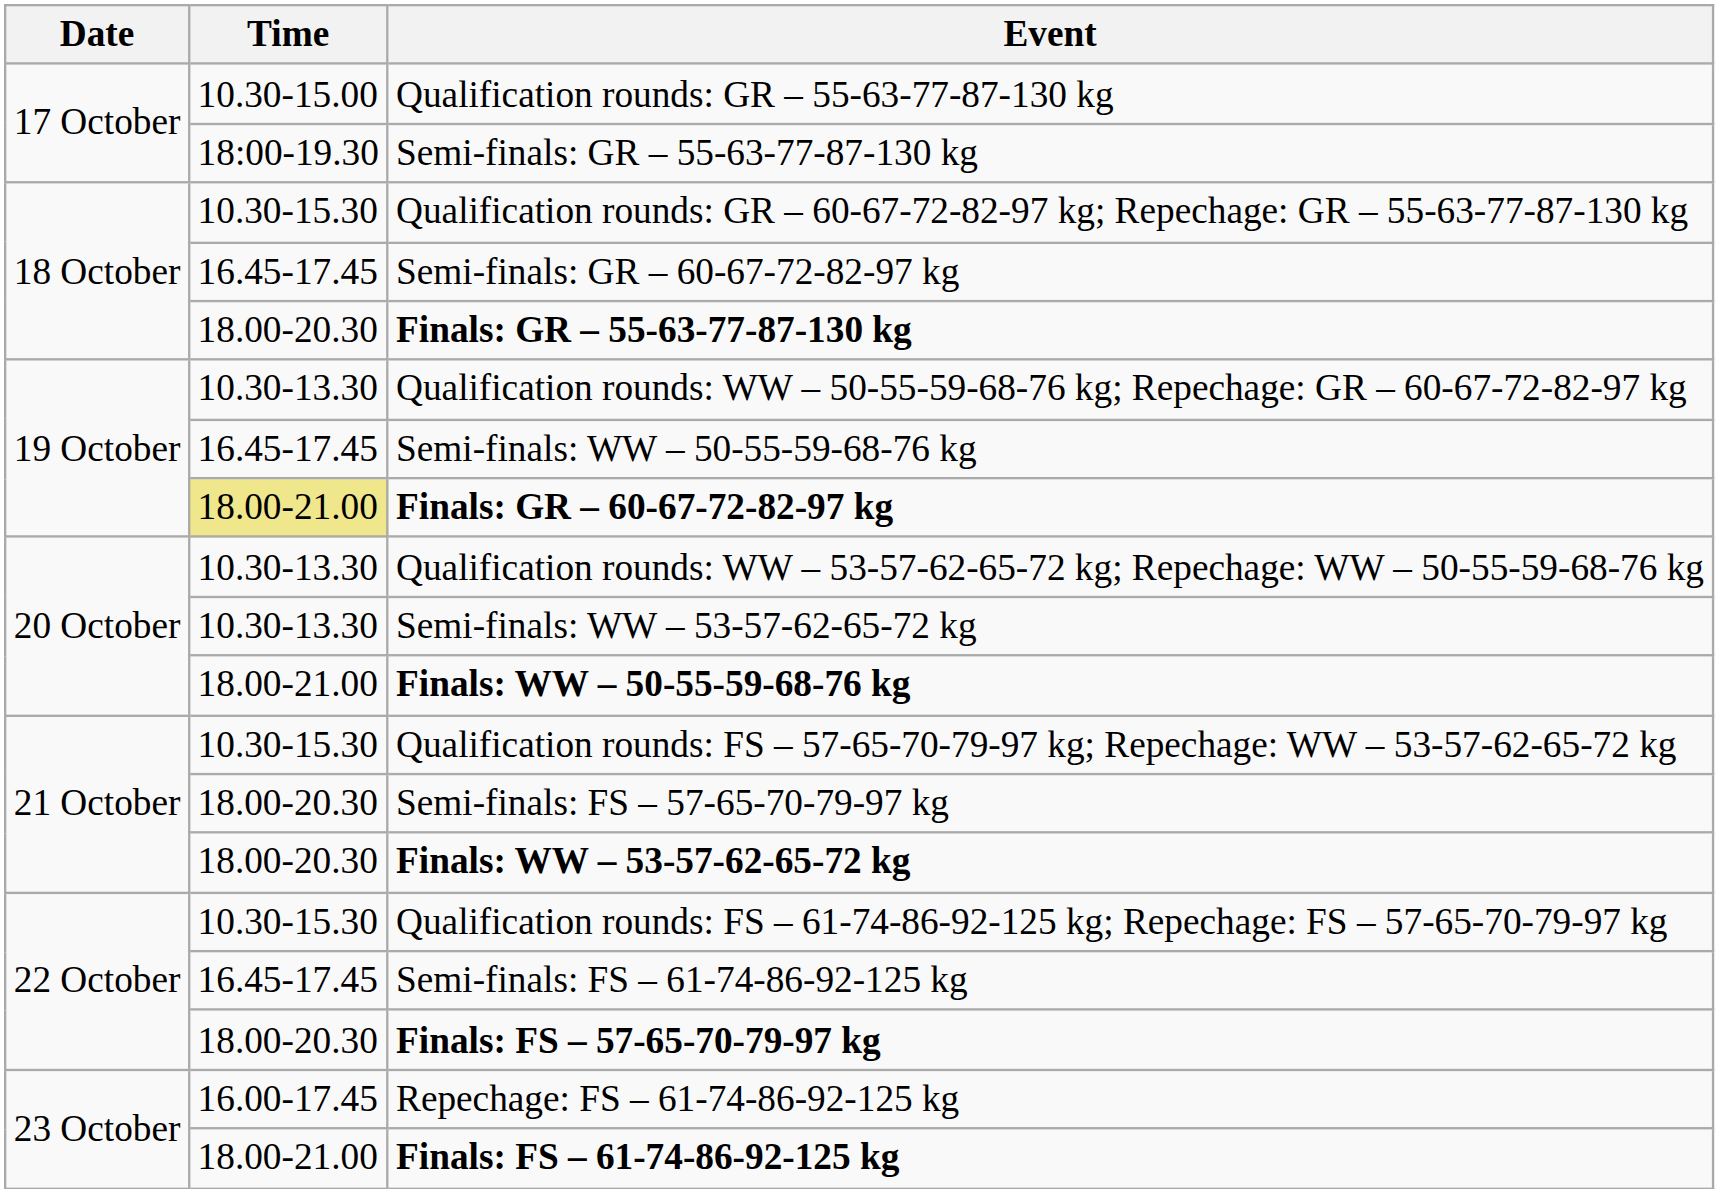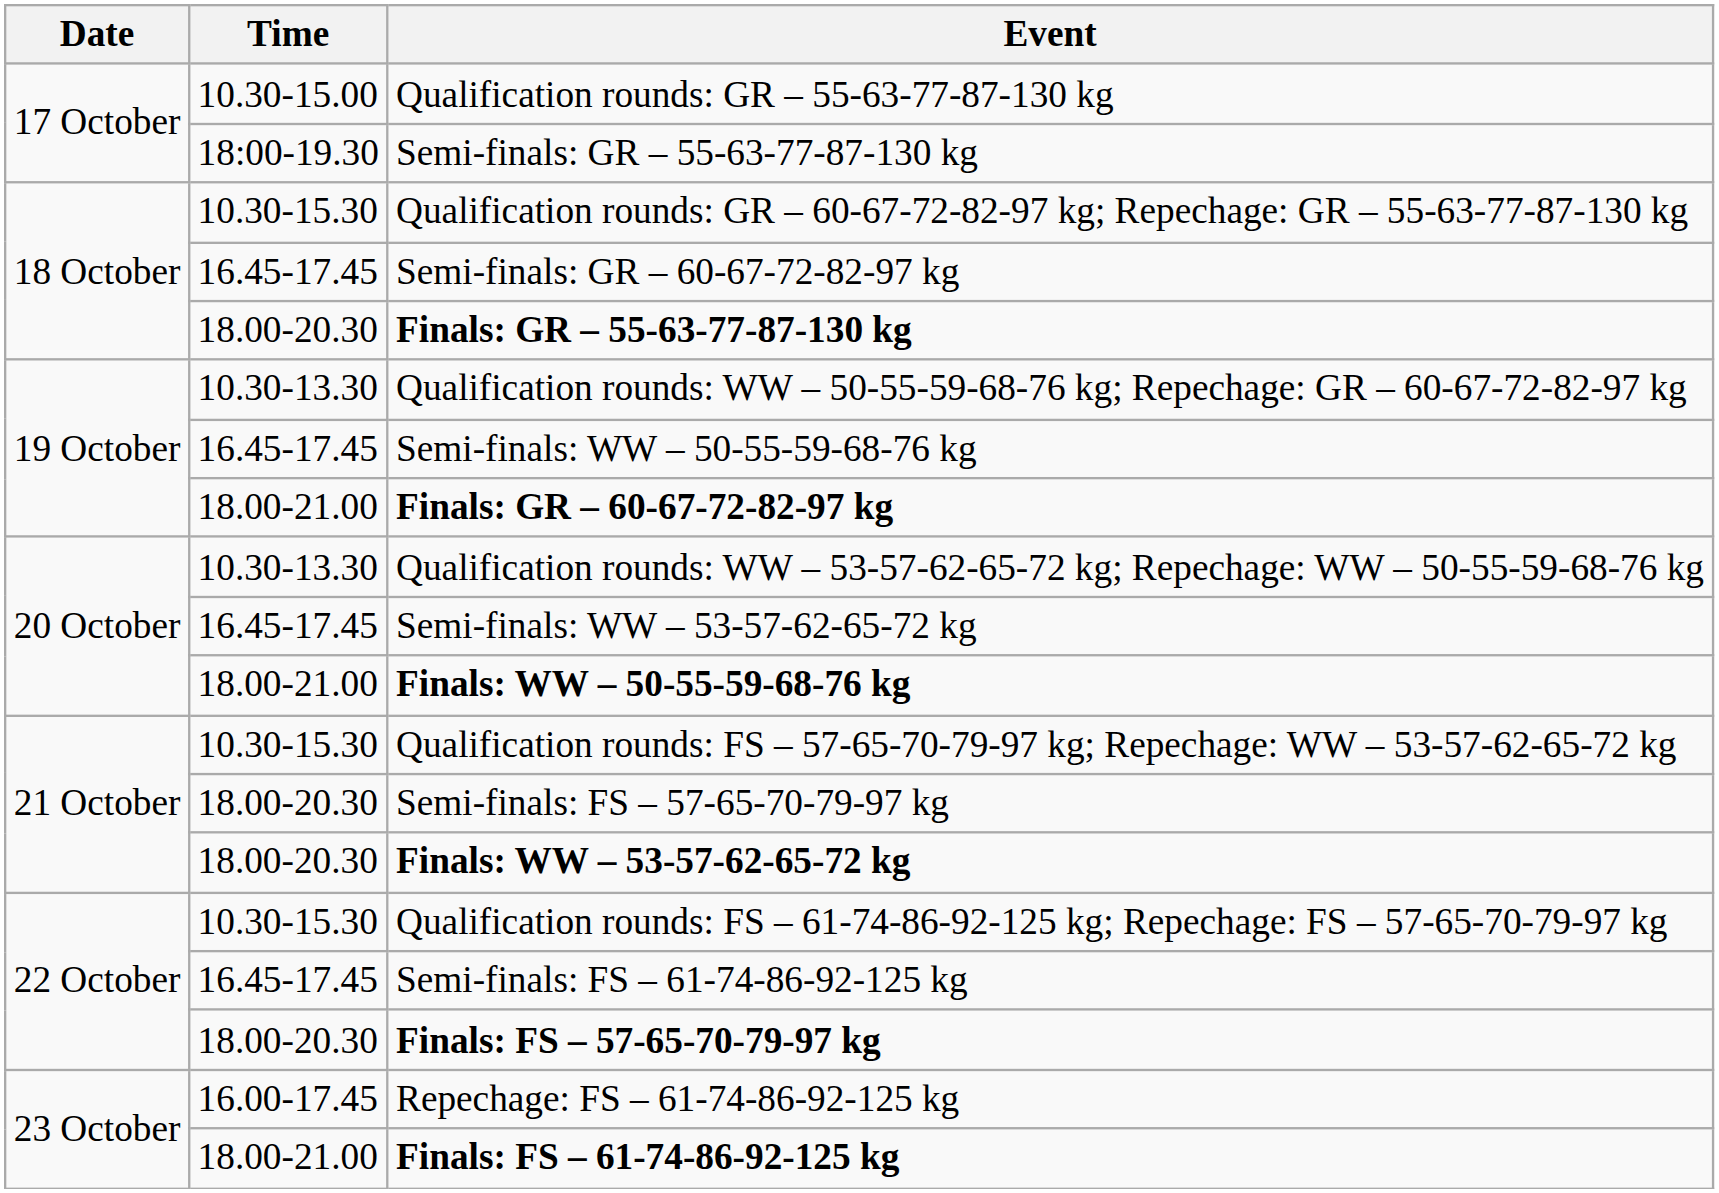Finals: GR – 60-67-72-82-97 kg | Time: khaki background -> no background
Semi-finals: WW – 53-57-62-65-72 kg | Time: 10.30-13.30 -> 16.45-17.45
